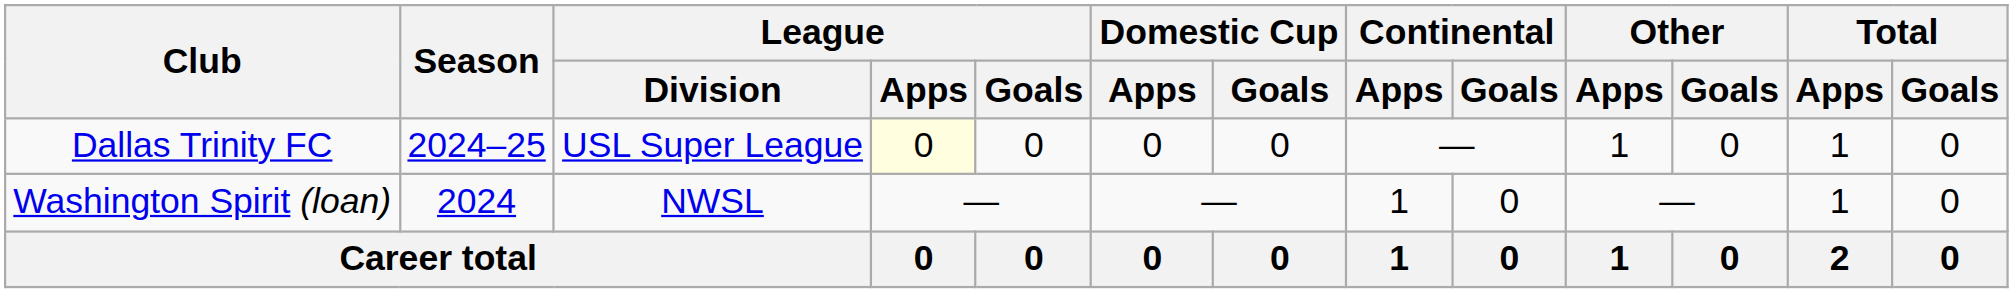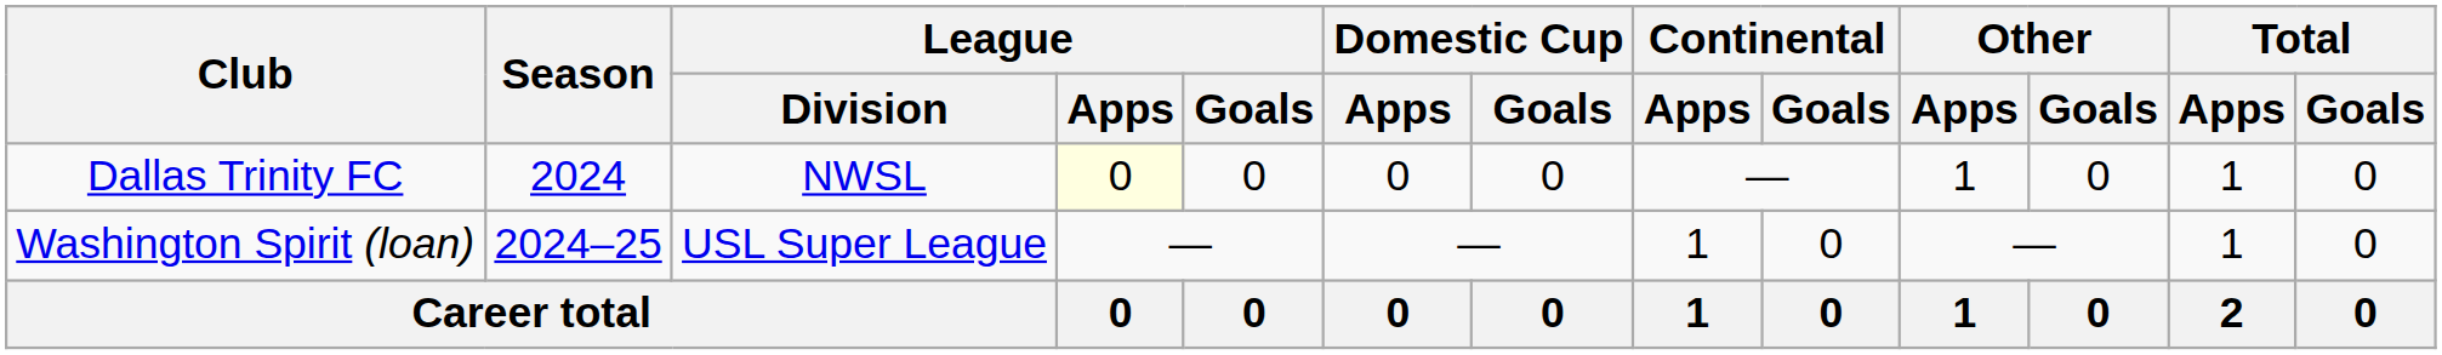Dallas Trinity FC | Season: 2024–25 -> 2024
Dallas Trinity FC | League / Division: USL Super League -> NWSL
Washington Spirit (loan) | Season: 2024 -> 2024–25
Washington Spirit (loan) | League / Division: NWSL -> USL Super League
